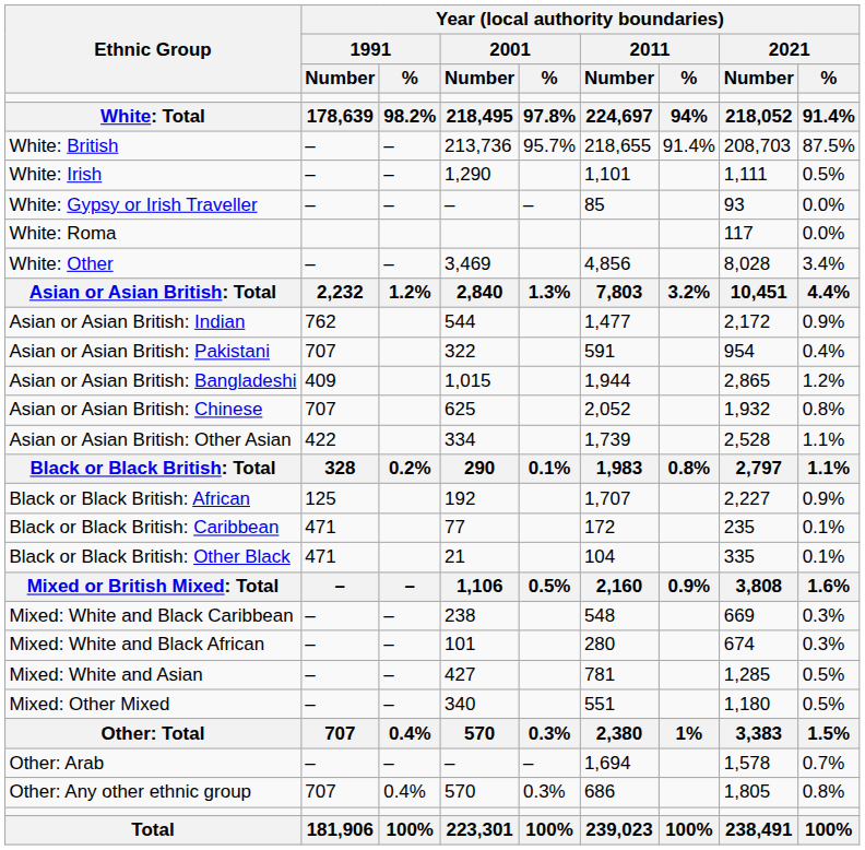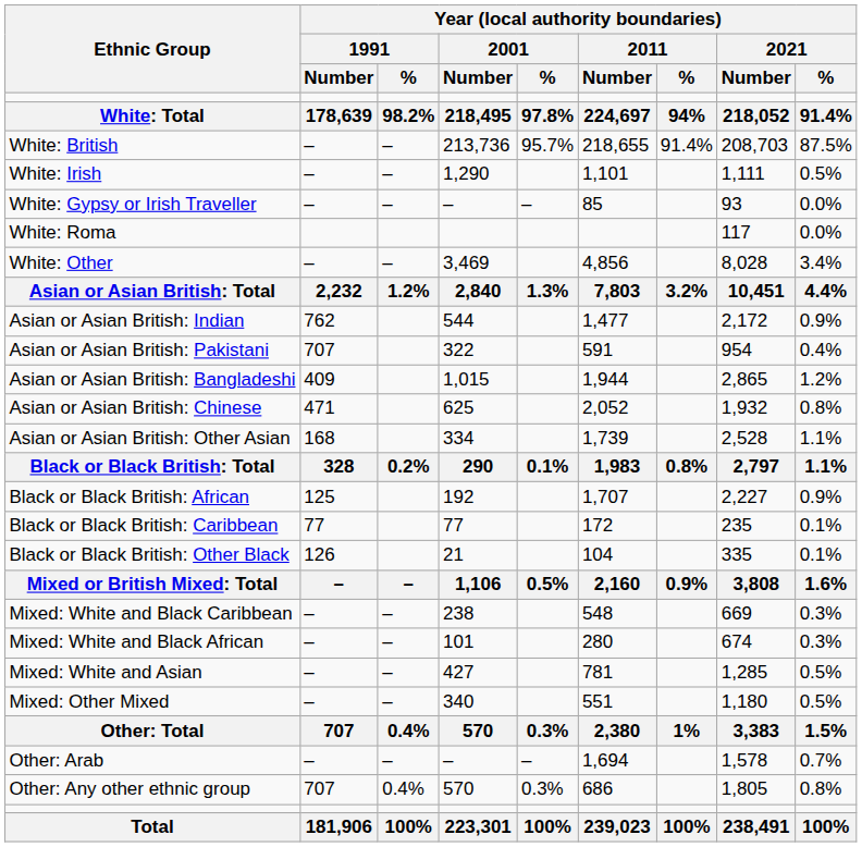Asian or Asian British: Chinese | Year (local authority boundaries) / 1991 / Number: 707 -> 471
Asian or Asian British: Other Asian | Year (local authority boundaries) / 1991 / Number: 422 -> 168
Black or Black British: Caribbean | Year (local authority boundaries) / 1991 / Number: 471 -> 77
Black or Black British: Other Black | Year (local authority boundaries) / 1991 / Number: 471 -> 126
